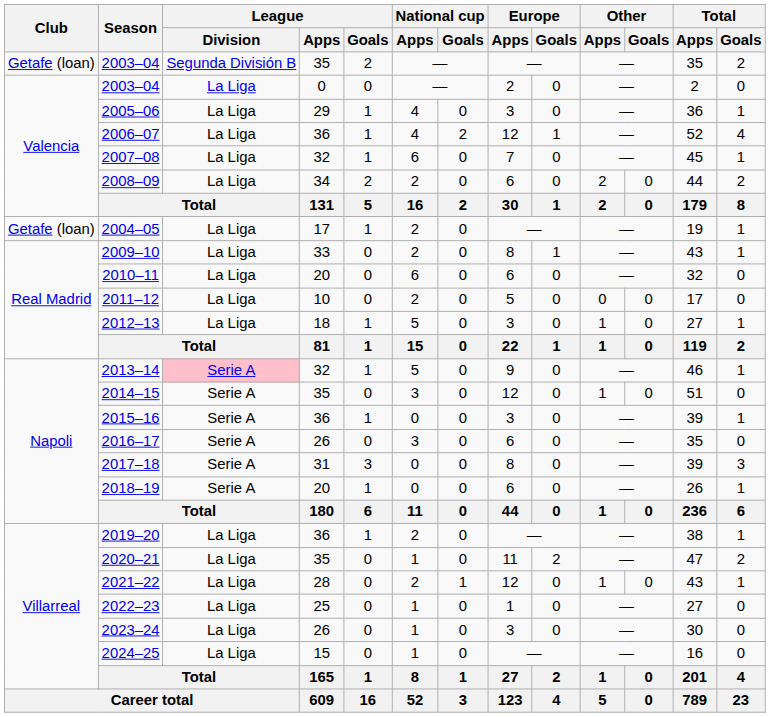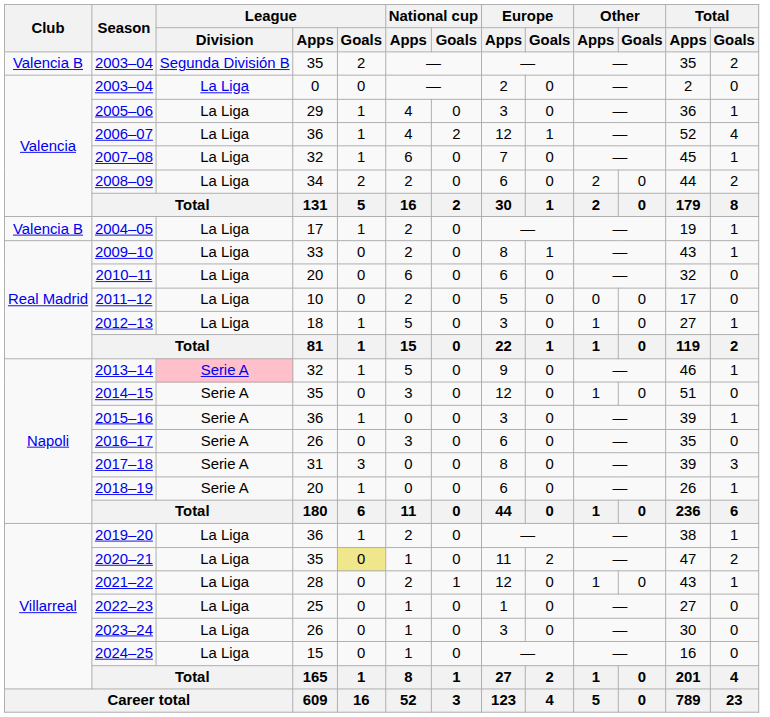2003–04 / 35 | Club: Getafe (loan) -> Valencia B
2004–05 | Club: Getafe (loan) -> Valencia B
2020–21 | League / Goals: no background -> khaki background
